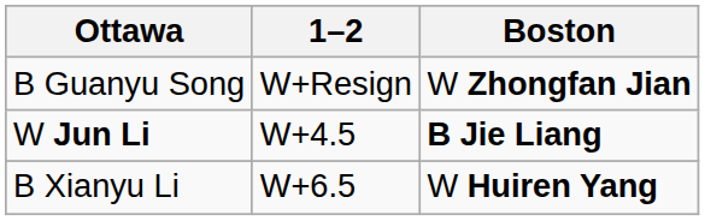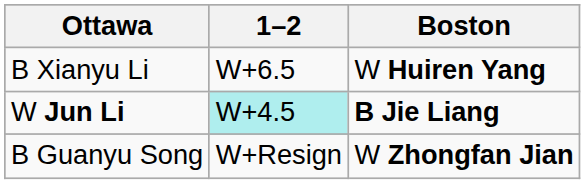rows swapped: B Guanyu Song <-> B Xianyu Li
W Jun Li | 1–2: no background -> paleturquoise background
